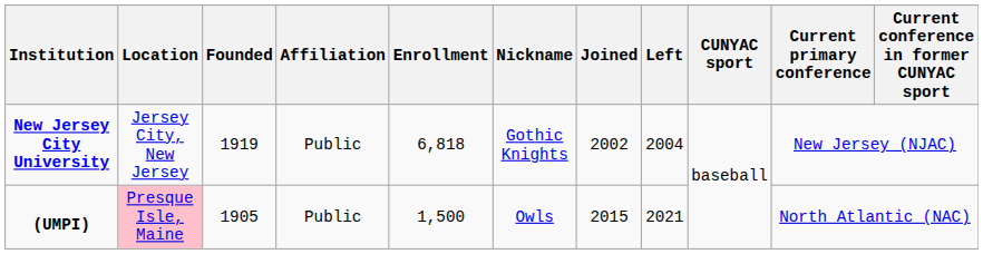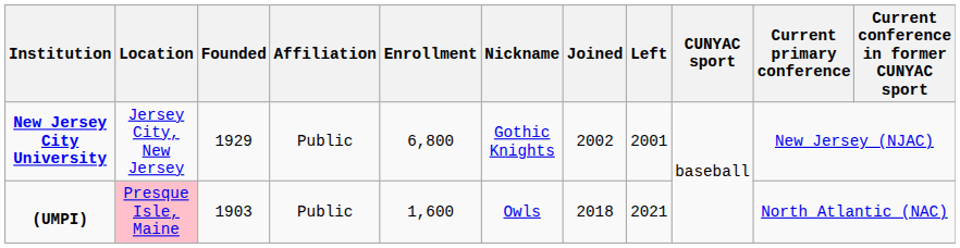New Jersey City University | Founded: 1919 -> 1929
New Jersey City University | Enrollment: 6,818 -> 6,800
New Jersey City University | Left: 2004 -> 2001
(UMPI) | Founded: 1905 -> 1903
(UMPI) | Enrollment: 1,500 -> 1,600
(UMPI) | Joined: 2015 -> 2018
